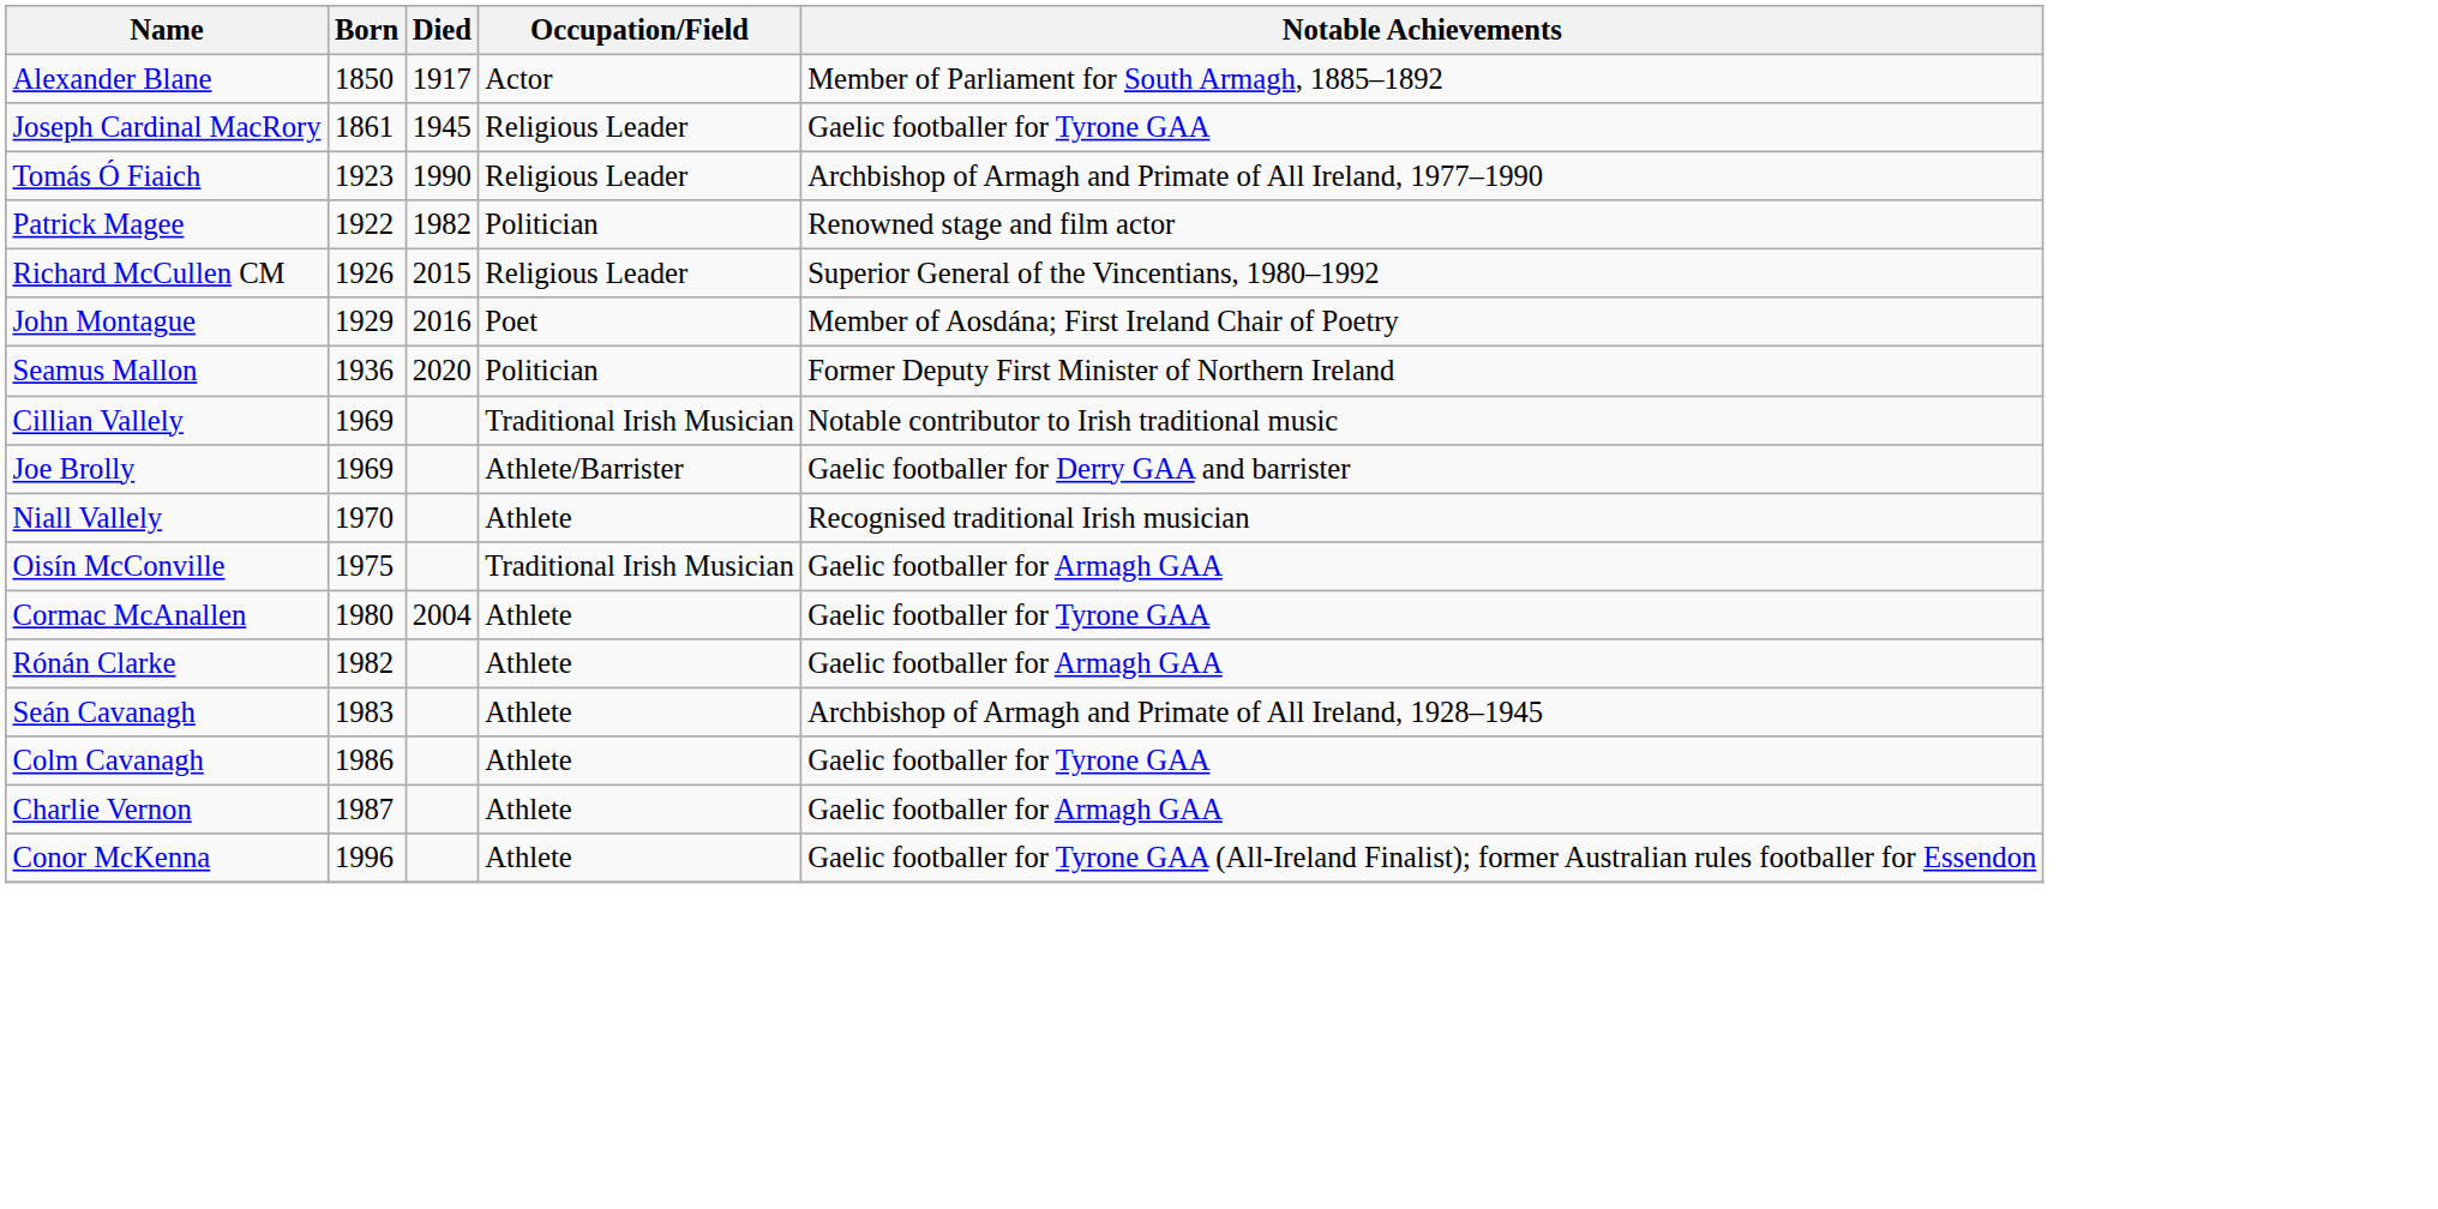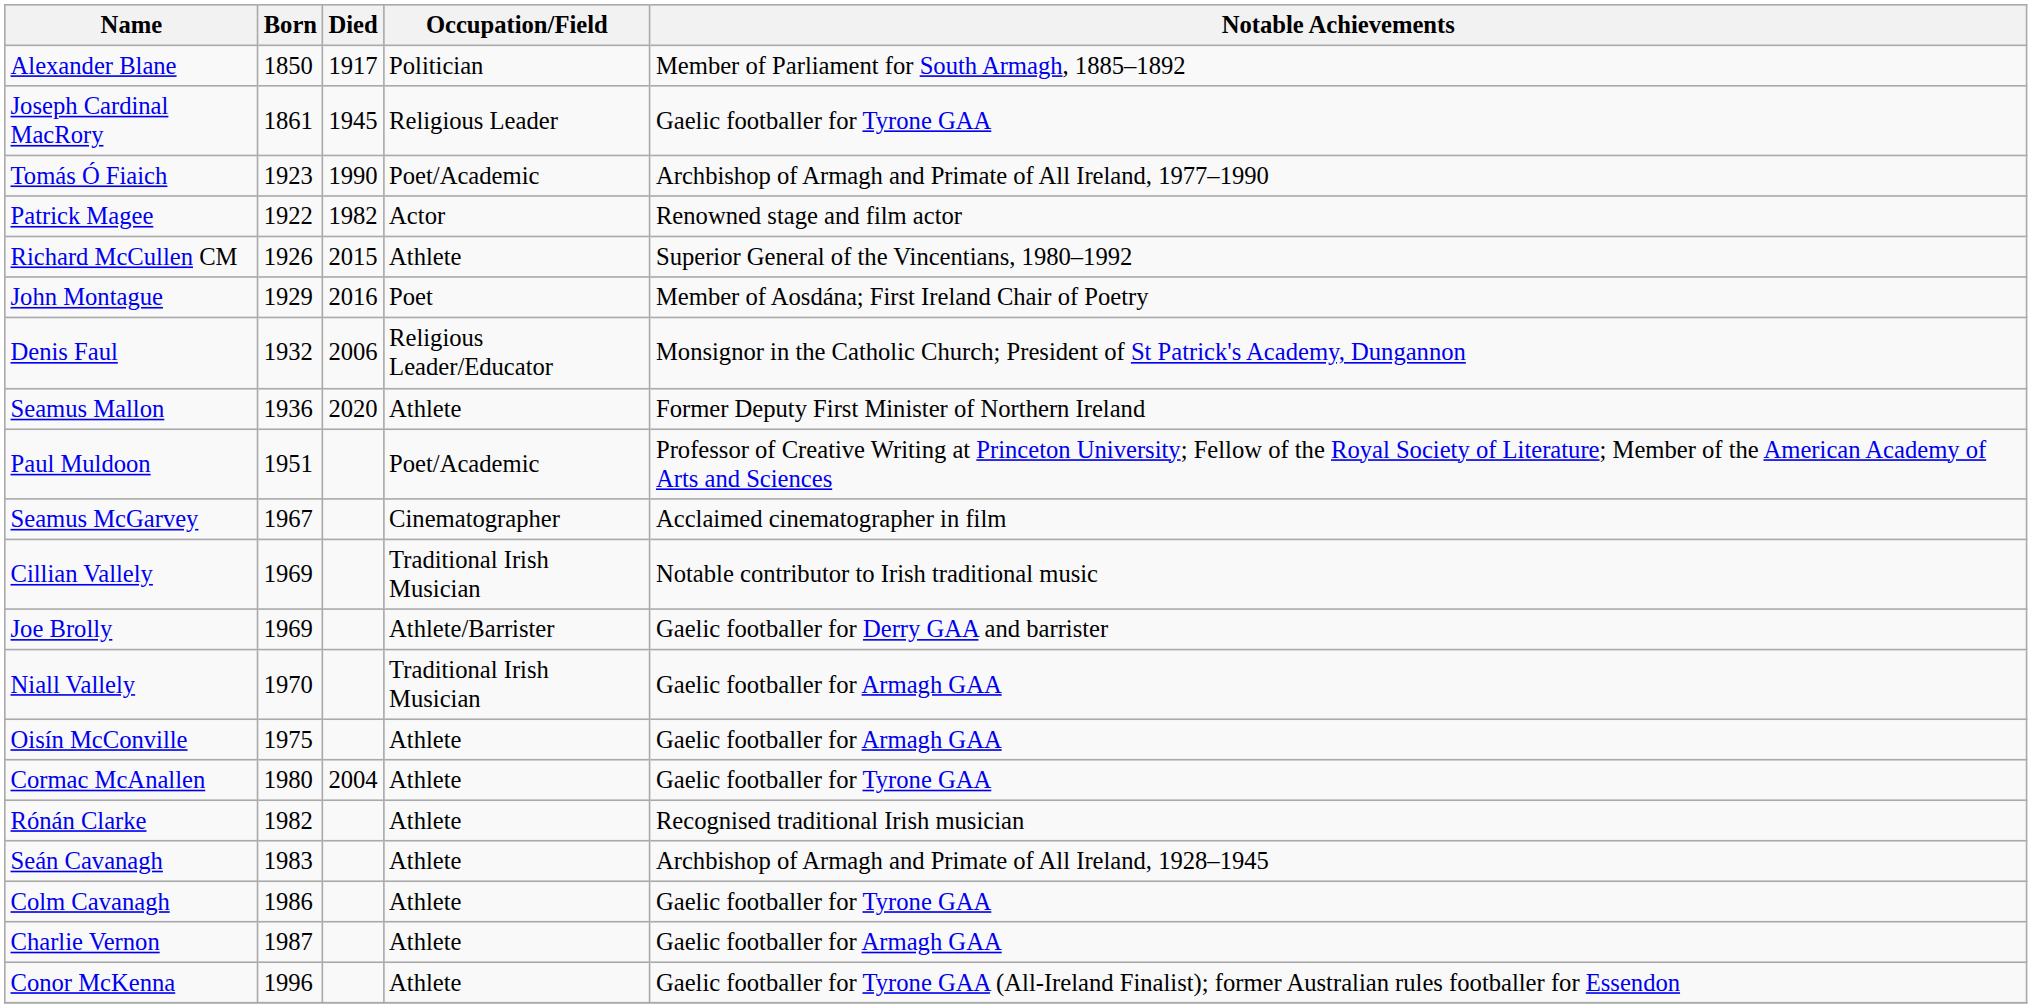Alexander Blane | Occupation/Field: Actor -> Politician
Tomás Ó Fiaich | Occupation/Field: Religious Leader -> Poet/Academic
Patrick Magee | Occupation/Field: Politician -> Actor
Richard McCullen CM | Occupation/Field: Religious Leader -> Athlete
+ row: Denis Faul | 1932 | 2006 | Religious Leader/Educator | Monsignor in the Catholic Church; President of St Patrick's Academy, Dungannon
Seamus Mallon | Occupation/Field: Politician -> Athlete
+ row: Paul Muldoon | 1951 | Poet/Academic | Professor of Creative Writing at Princeton University; Fellow of the Royal Society of Literature; Member of the American Academy of Arts and Sciences
+ row: Seamus McGarvey | 1967 | Cinematographer | Acclaimed cinematographer in film
Niall Vallely | Occupation/Field: Athlete -> Traditional Irish Musician
Niall Vallely | Notable Achievements: Recognised traditional Irish musician -> Gaelic footballer for Armagh GAA
Oisín McConville | Occupation/Field: Traditional Irish Musician -> Athlete
Rónán Clarke | Notable Achievements: Gaelic footballer for Armagh GAA -> Recognised traditional Irish musician
